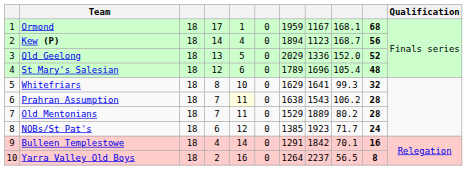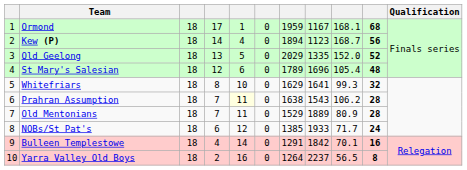Old Geelong | column 8: 1336 -> 1335
Old Mentonians | column 9: 80.2 -> 80.9
NOBs/St Pat's | column 8: 1923 -> 1933
